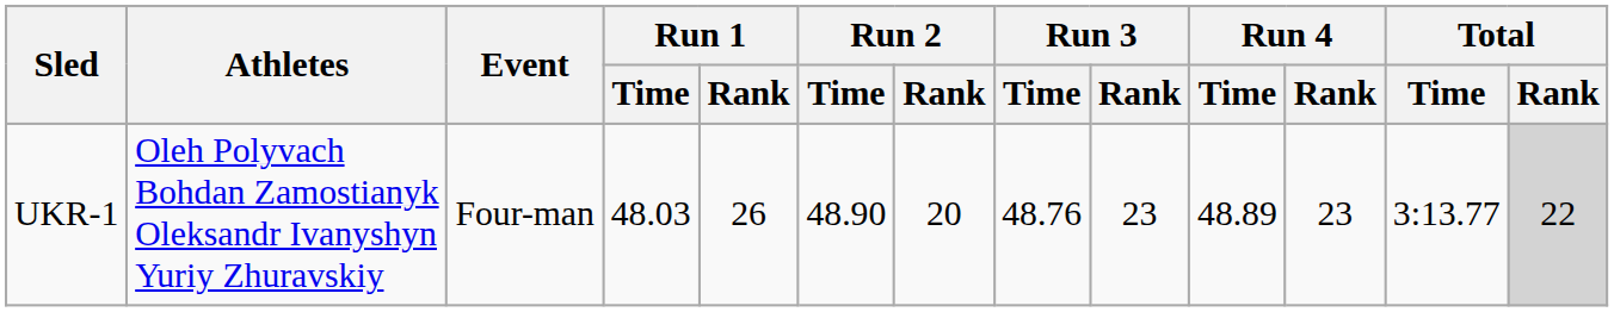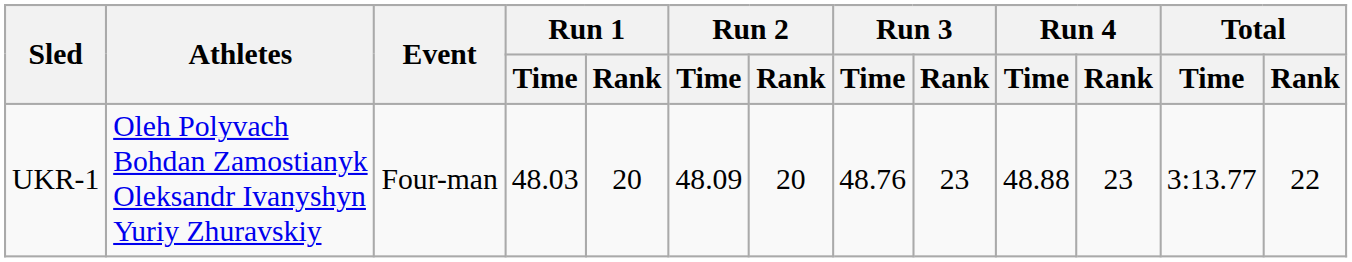UKR-1 | Run 1 / Rank: 26 -> 20
UKR-1 | Run 2 / Time: 48.90 -> 48.09
UKR-1 | Run 4 / Time: 48.89 -> 48.88
UKR-1 | Total / Rank: lightgrey background -> no background
